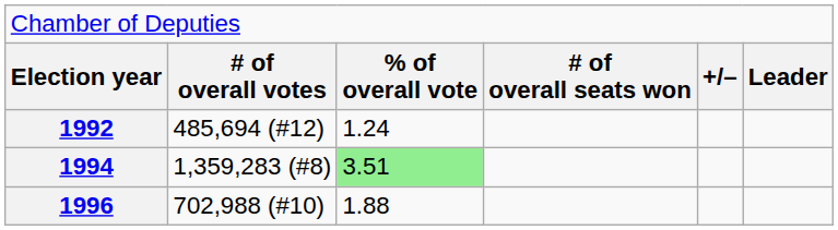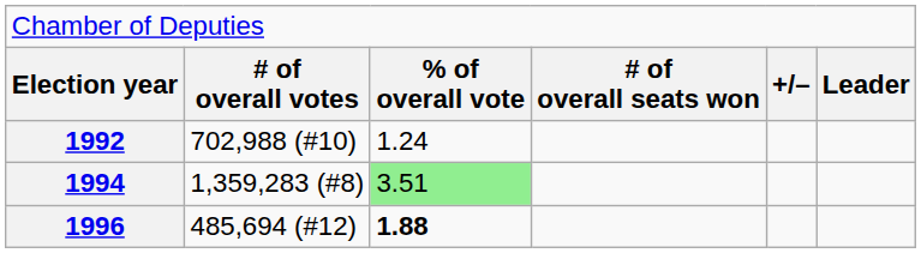1992 | column 2: 485,694 (#12) -> 702,988 (#10)
1996 | column 2: 702,988 (#10) -> 485,694 (#12)
1996 | column 3: normal -> bold
